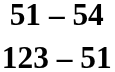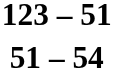rows swapped: 123 – 51 <-> 51 – 54
